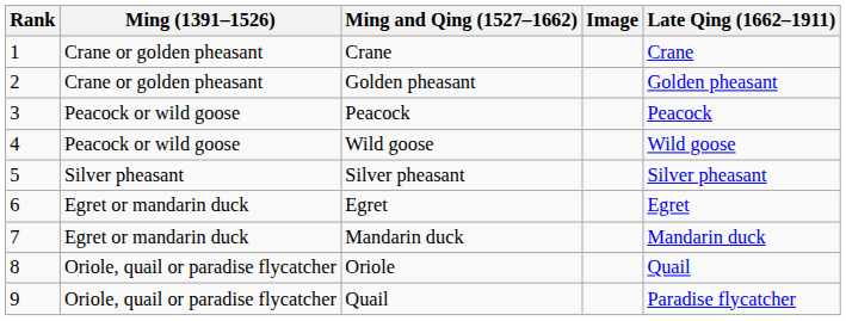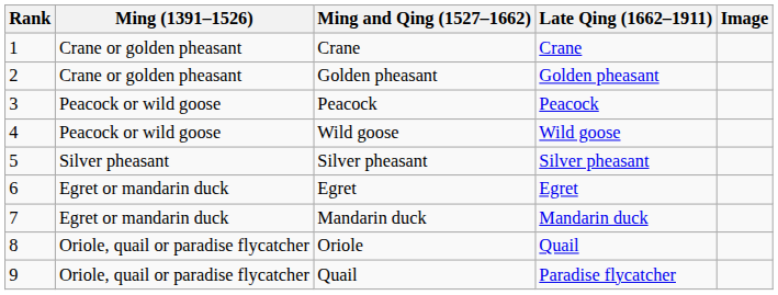columns swapped: Late Qing (1662–1911) <-> Image
